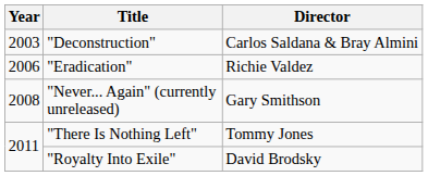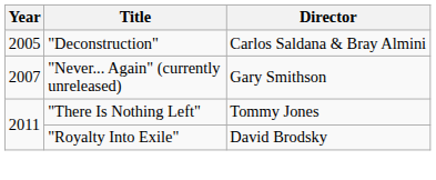"Deconstruction" | Year: 2003 -> 2005
- row: 2006 | "Eradication" | Richie Valdez
"Never... Again" (currently unreleased) | Year: 2008 -> 2007
